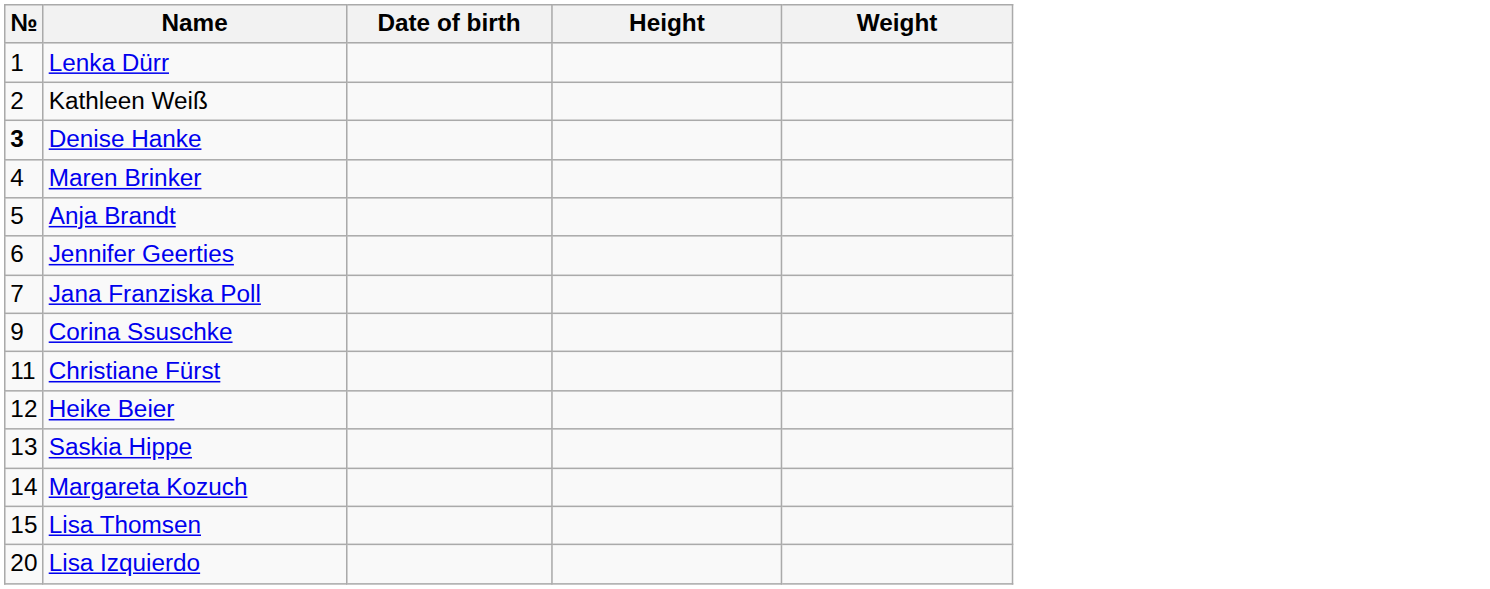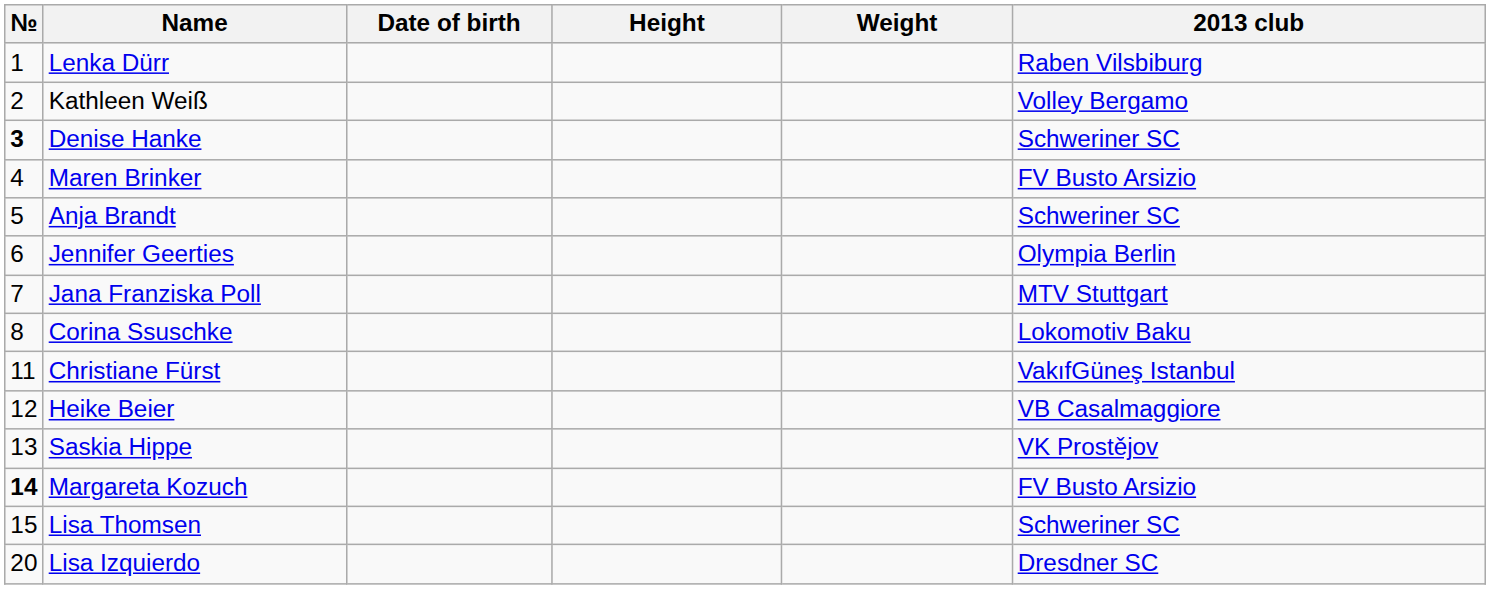+ column: 2013 club | Raben Vilsbiburg | Volley Bergamo | Schweriner SC | FV Busto Arsizio | Schweriner SC | Olympia Berlin | MTV Stuttgart | Lokomotiv Baku | VakıfGüneş Istanbul | VB Casalmaggiore | VK Prostějov | FV Busto Arsizio | Schweriner SC | Dresdner SC
Corina Ssuschke | №: 9 -> 8
Margareta Kozuch | №: normal -> bold
